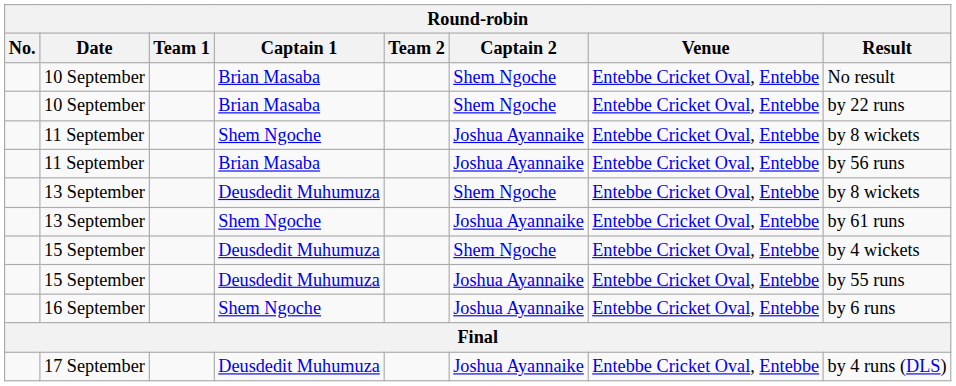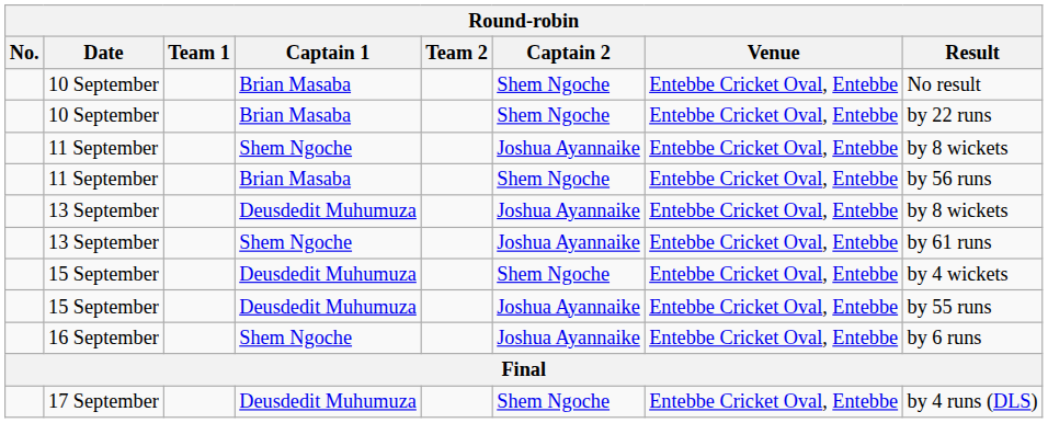11 September / Brian Masaba | Captain 2: Joshua Ayannaike -> Shem Ngoche
13 September / Deusdedit Muhumuza | Captain 2: Shem Ngoche -> Joshua Ayannaike
17 September | Captain 2: Joshua Ayannaike -> Shem Ngoche
